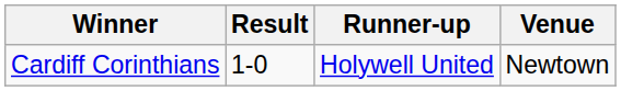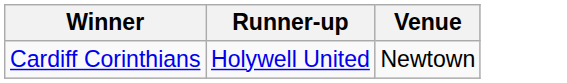- column: Result | 1-0
